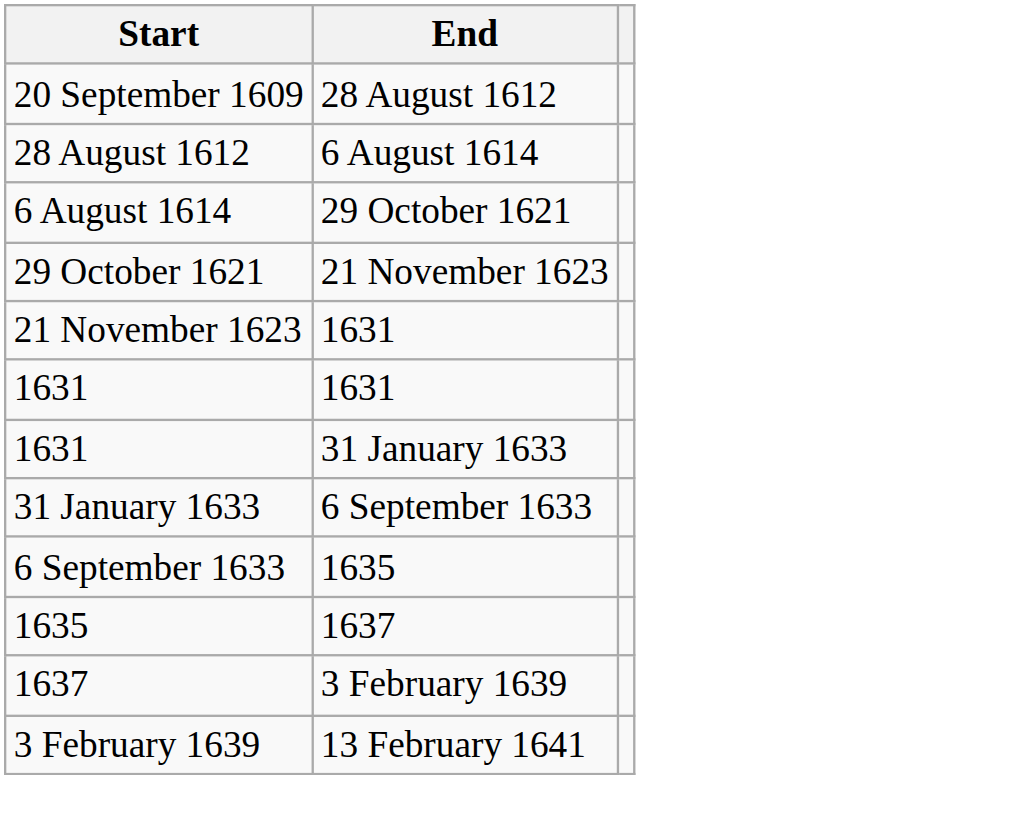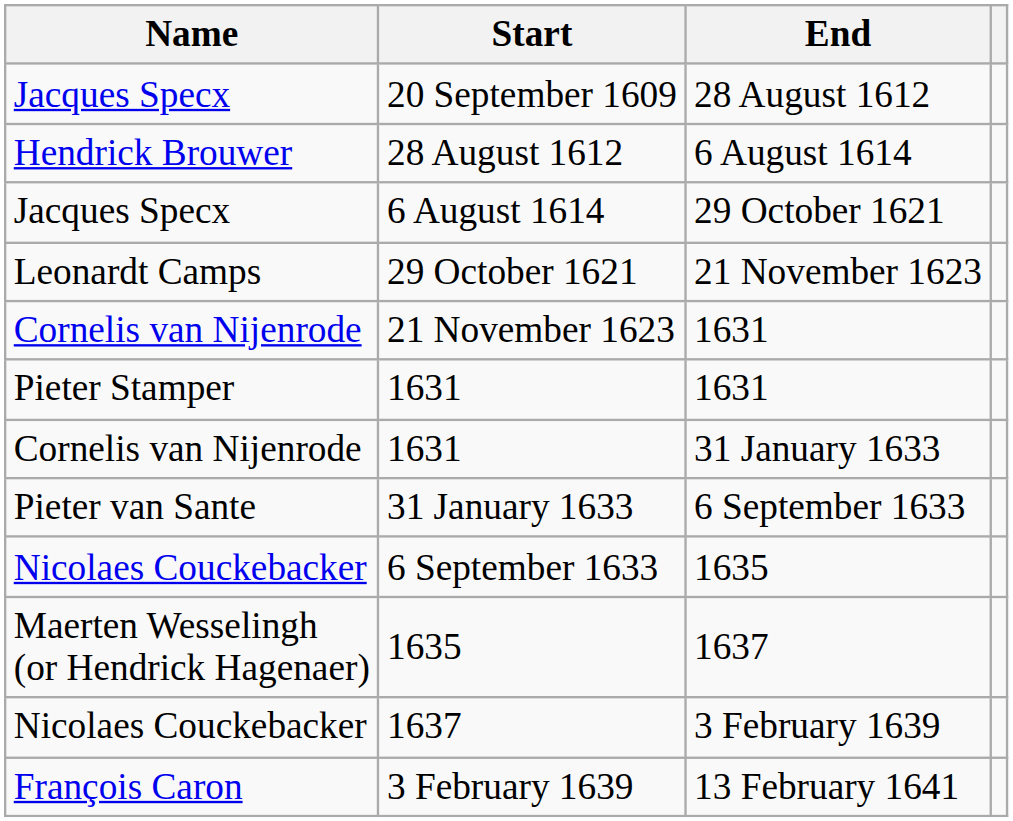+ column: Name | Jacques Specx | Hendrick Brouwer | Jacques Specx | Leonardt Camps | Cornelis van Nijenrode | Pieter Stamper | Cornelis van Nijenrode | Pieter van Sante | Nicolaes Couckebacker | Maerten Wesselingh (or Hendrick Hagenaer) | Nicolaes Couckebacker | François Caron
